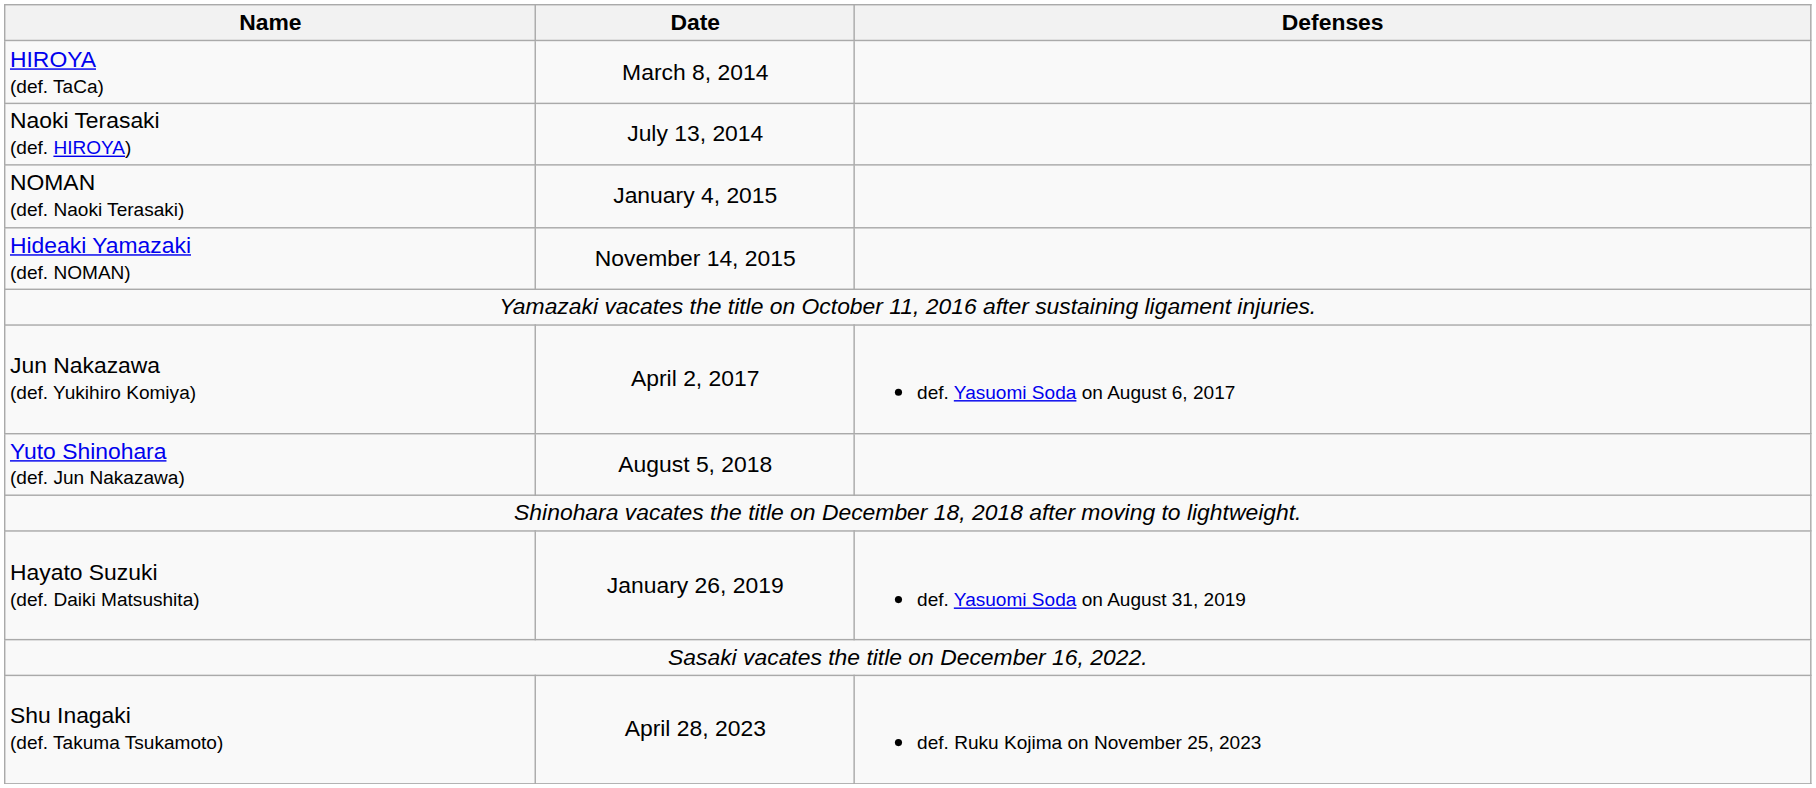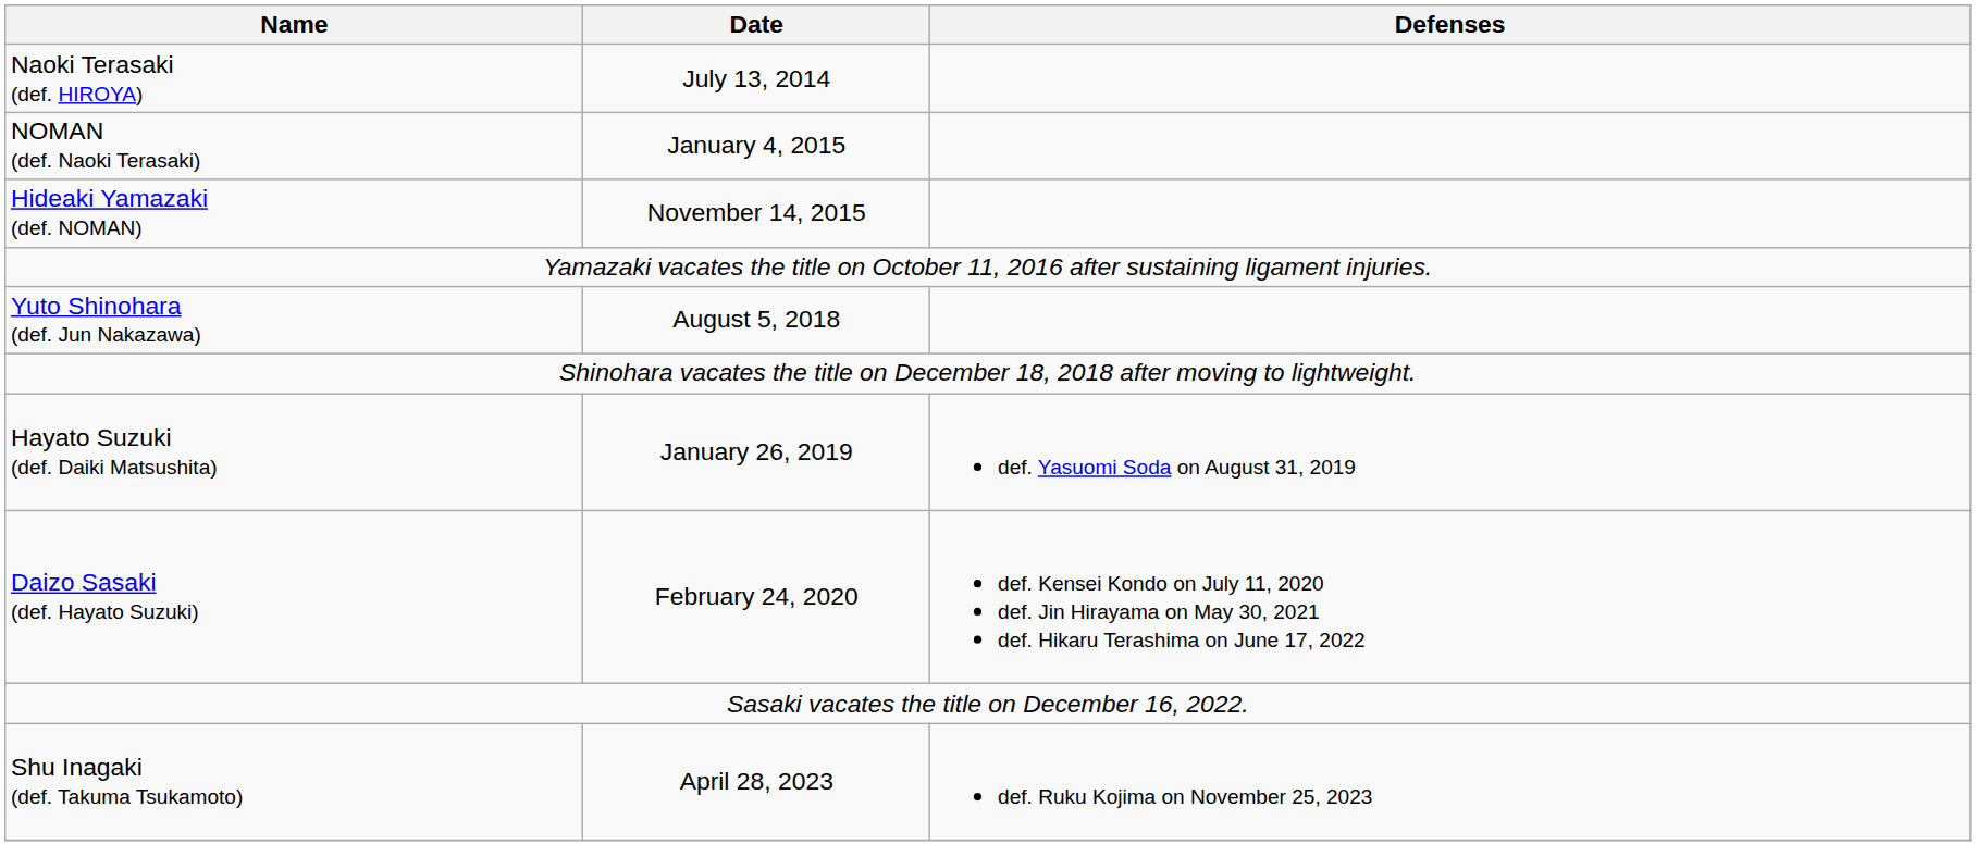- row: HIROYA (def. TaCa) | March 8, 2014
- row: Jun Nakazawa (def. Yukihiro Komiya) | April 2, 2017 | def. Yasuomi Soda on August 6, 2017
+ row: Daizo Sasaki (def. Hayato Suzuki) | February 24, 2020 | def. Kensei Kondo on July 11, 2020 def. Jin Hirayama on May 30, 2021 def. Hikaru Terashima on June 17, 2022
